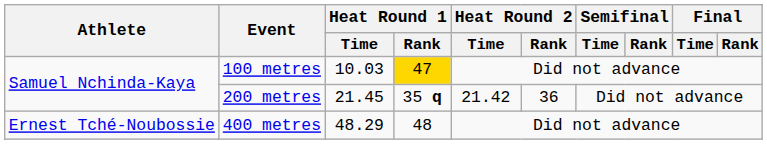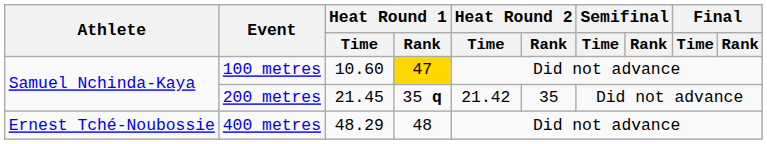100 metres | Heat Round 1 / Time: 10.03 -> 10.60
200 metres | Heat Round 2 / Rank: 36 -> 35
